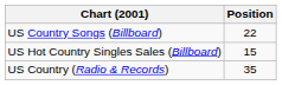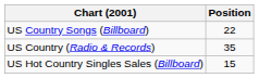rows swapped: US Hot Country Singles Sales (Billboard) <-> US Country (Radio & Records)
